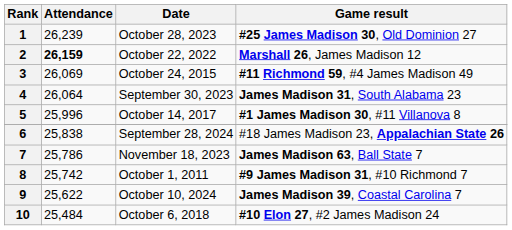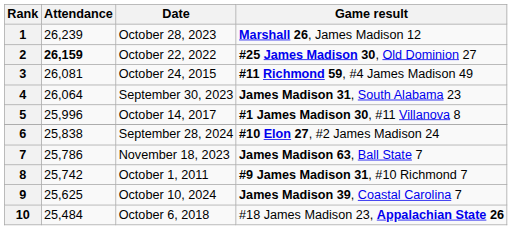1 | Game result: #25 James Madison 30, Old Dominion 27 -> Marshall 26, James Madison 12
2 | Game result: Marshall 26, James Madison 12 -> #25 James Madison 30, Old Dominion 27
3 | Attendance: 26,069 -> 26,081
6 | Game result: #18 James Madison 23, Appalachian State 26 -> #10 Elon 27, #2 James Madison 24
9 | Attendance: 25,622 -> 25,625
10 | Game result: #10 Elon 27, #2 James Madison 24 -> #18 James Madison 23, Appalachian State 26
